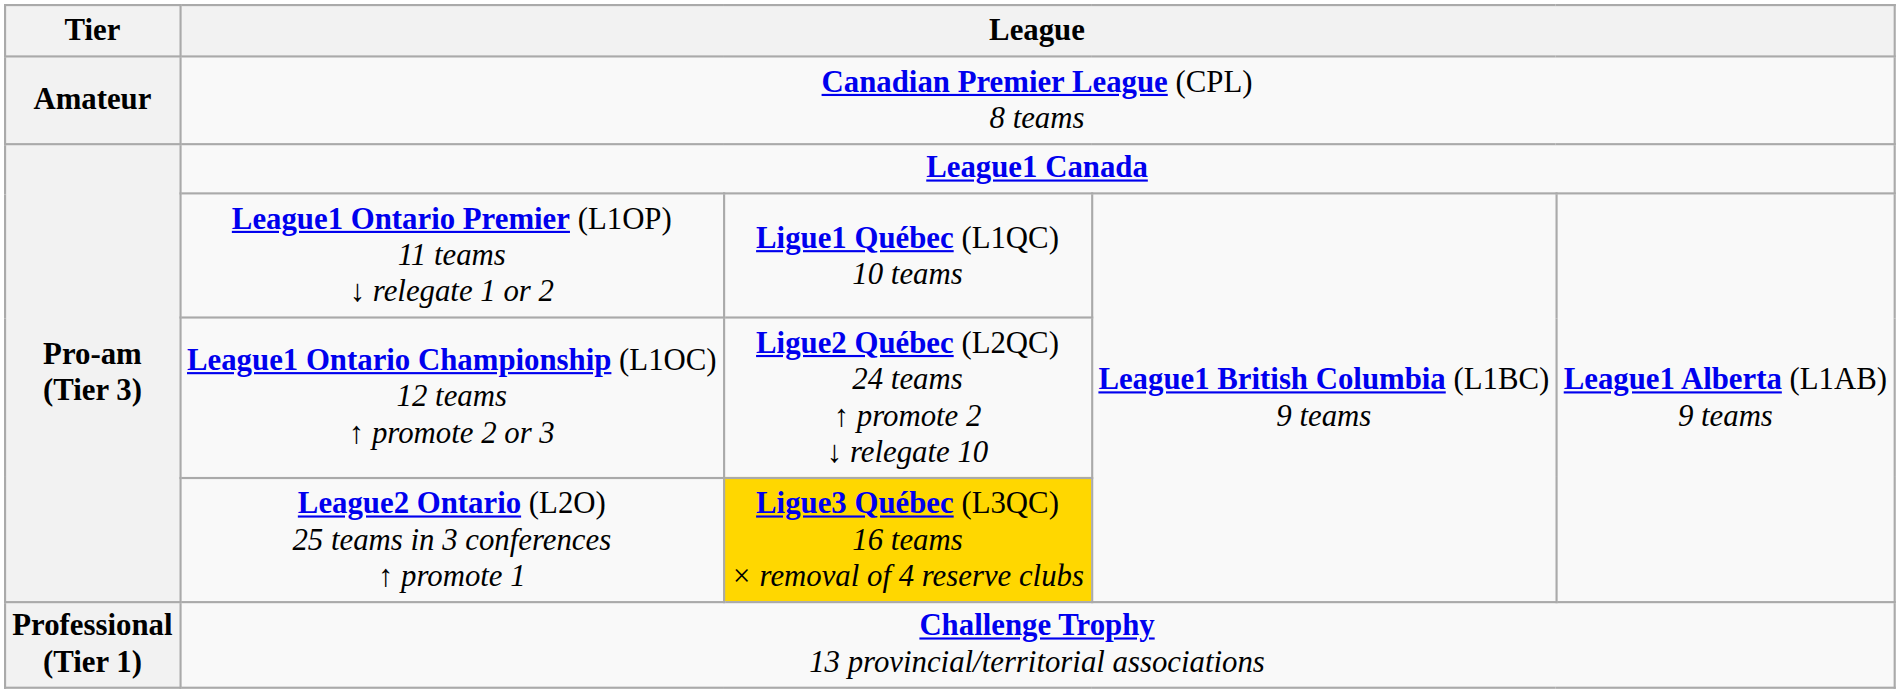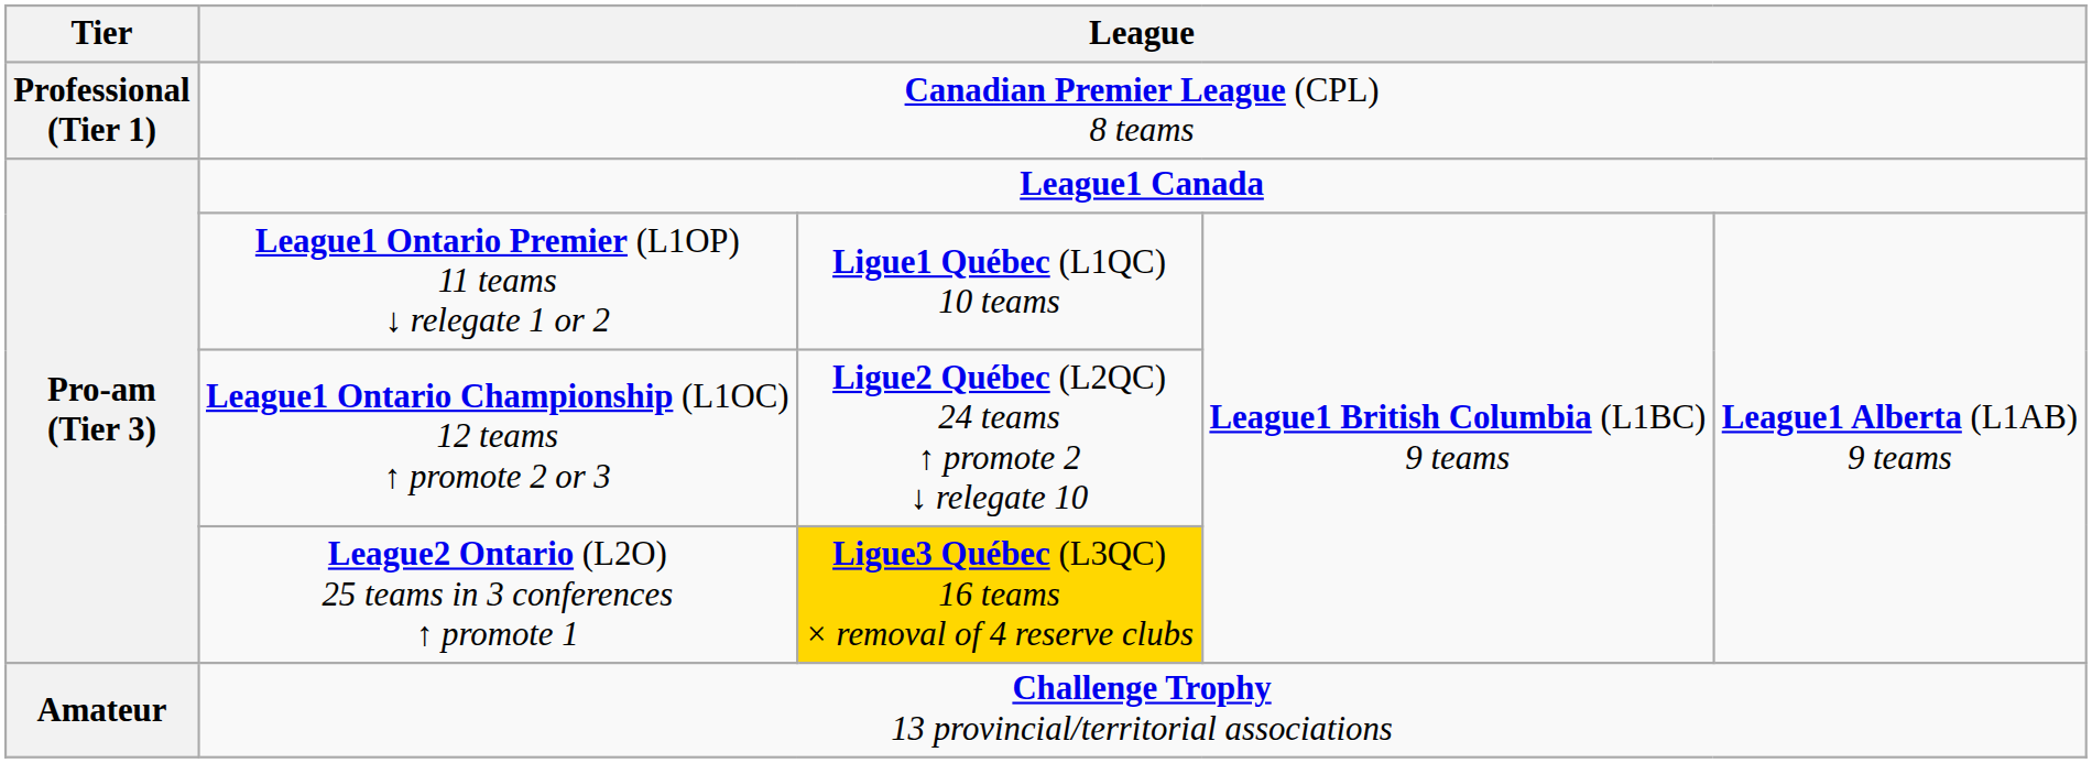Canadian Premier League (CPL) 8 teams | Tier: Amateur -> Professional (Tier 1)
Challenge Trophy 13 provincial/territorial associations | Tier: Professional (Tier 1) -> Amateur
